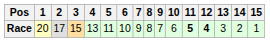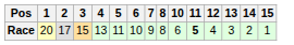- column: 9 | 7
Race | 12: bold -> normal
